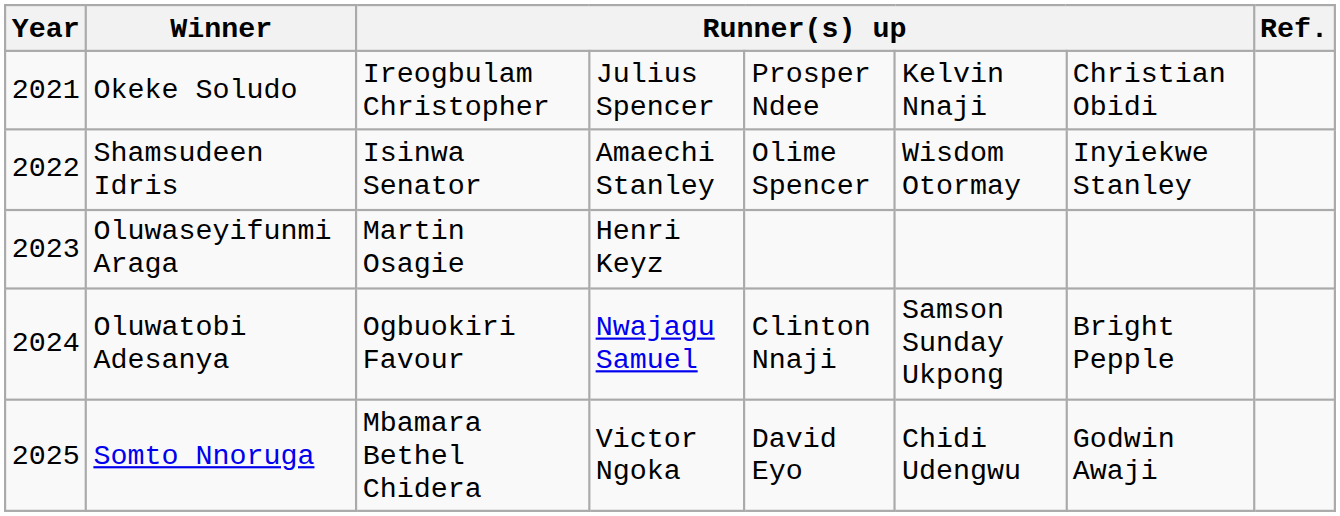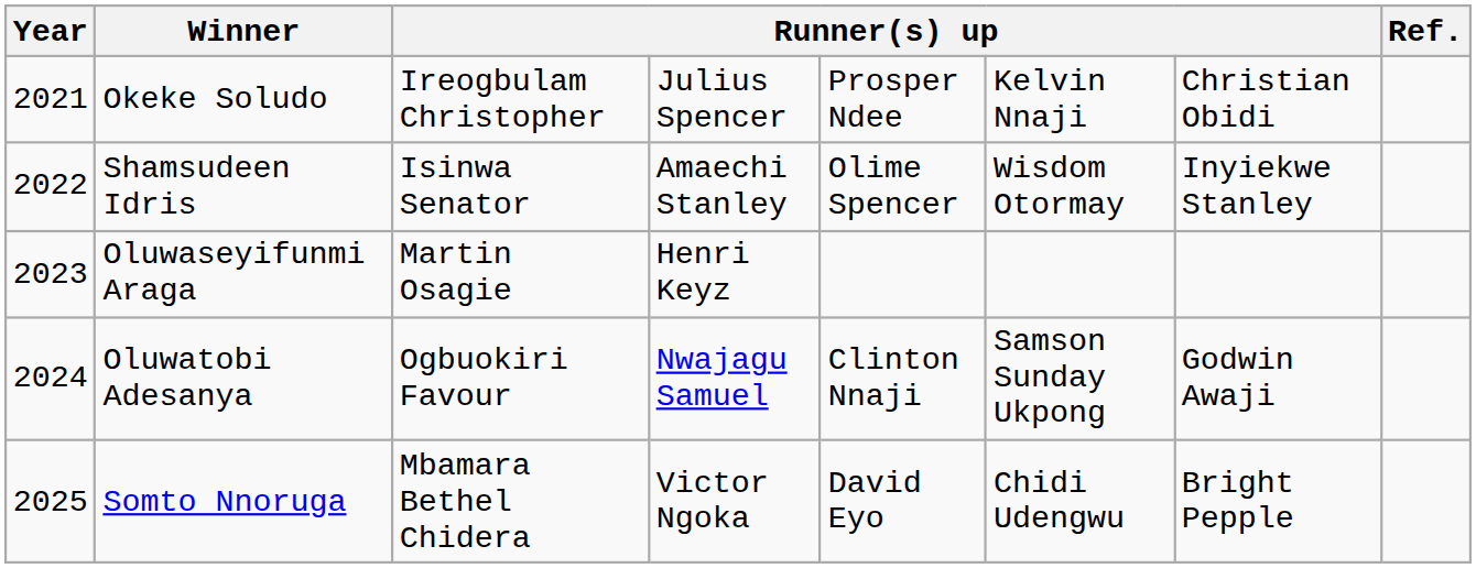Oluwatobi Adesanya | column 7: Bright Pepple -> Godwin Awaji
Somto Nnoruga | column 7: Godwin Awaji -> Bright Pepple
